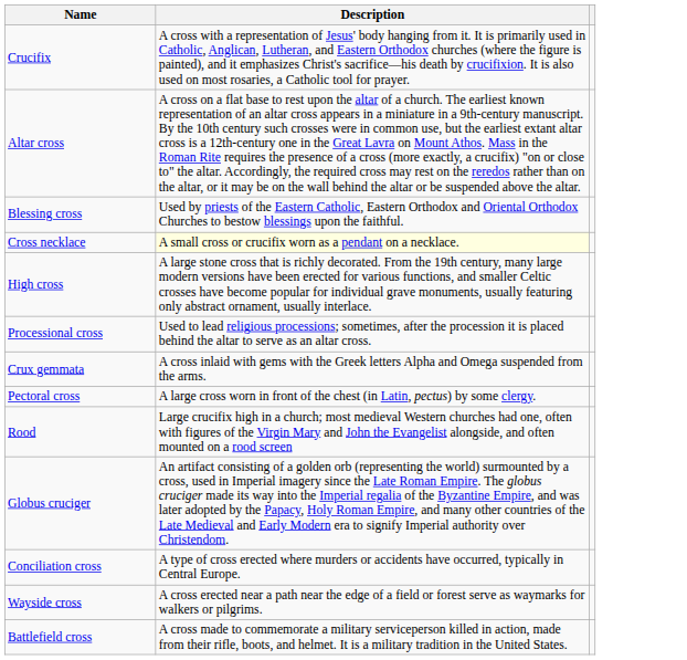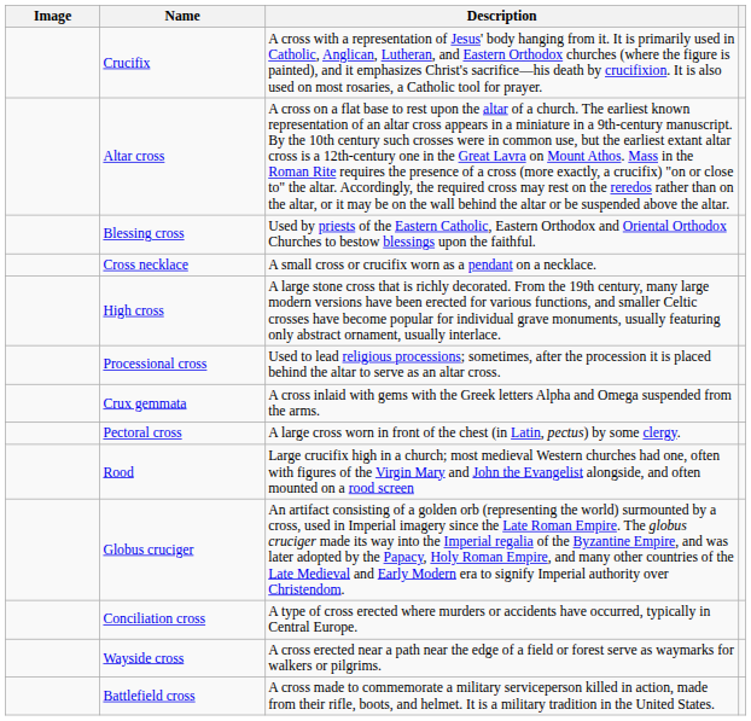+ column: Image
Cross necklace | Description: lightyellow background -> no background
